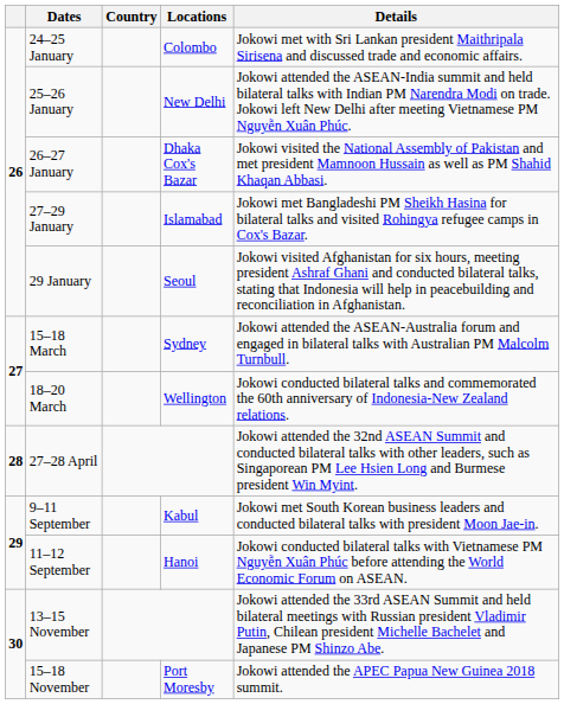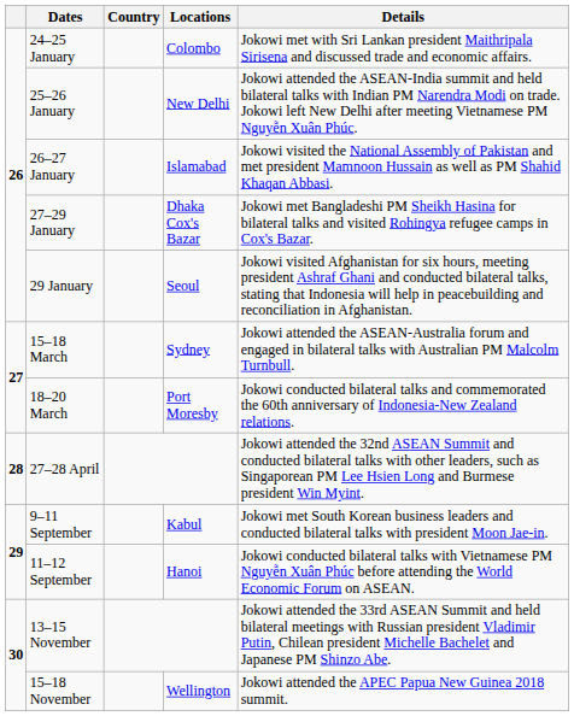26–27 January | Locations: Dhaka Cox's Bazar -> Islamabad
27–29 January | Locations: Islamabad -> Dhaka Cox's Bazar
18–20 March | Locations: Wellington -> Port Moresby
15–18 November | Locations: Port Moresby -> Wellington
